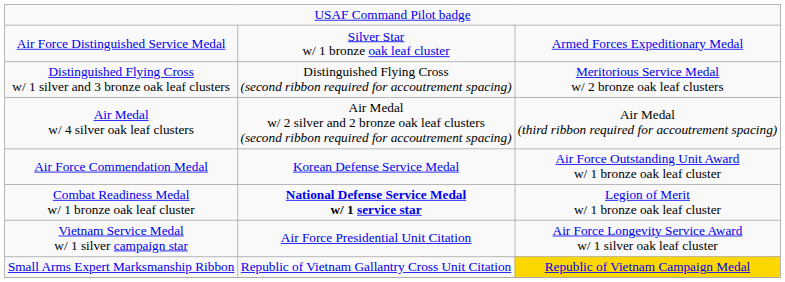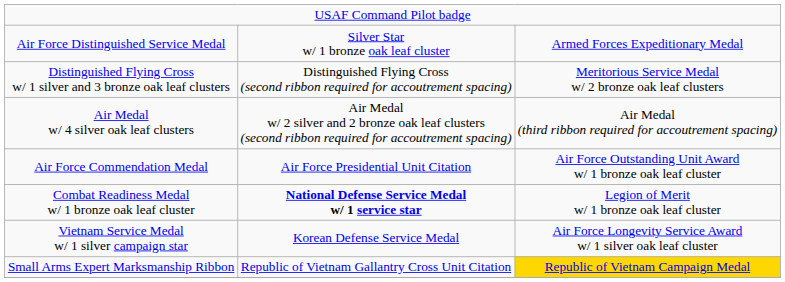Air Force Commendation Medal | column 2: Korean Defense Service Medal -> Air Force Presidential Unit Citation
Vietnam Service Medal w/ 1 silver campaign star | column 2: Air Force Presidential Unit Citation -> Korean Defense Service Medal
